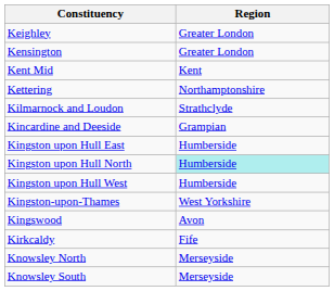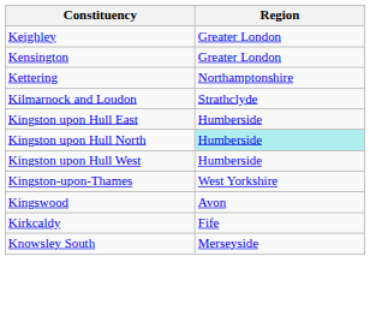- row: Kent Mid | Kent
- row: Kincardine and Deeside | Grampian
- row: Knowsley North | Merseyside
